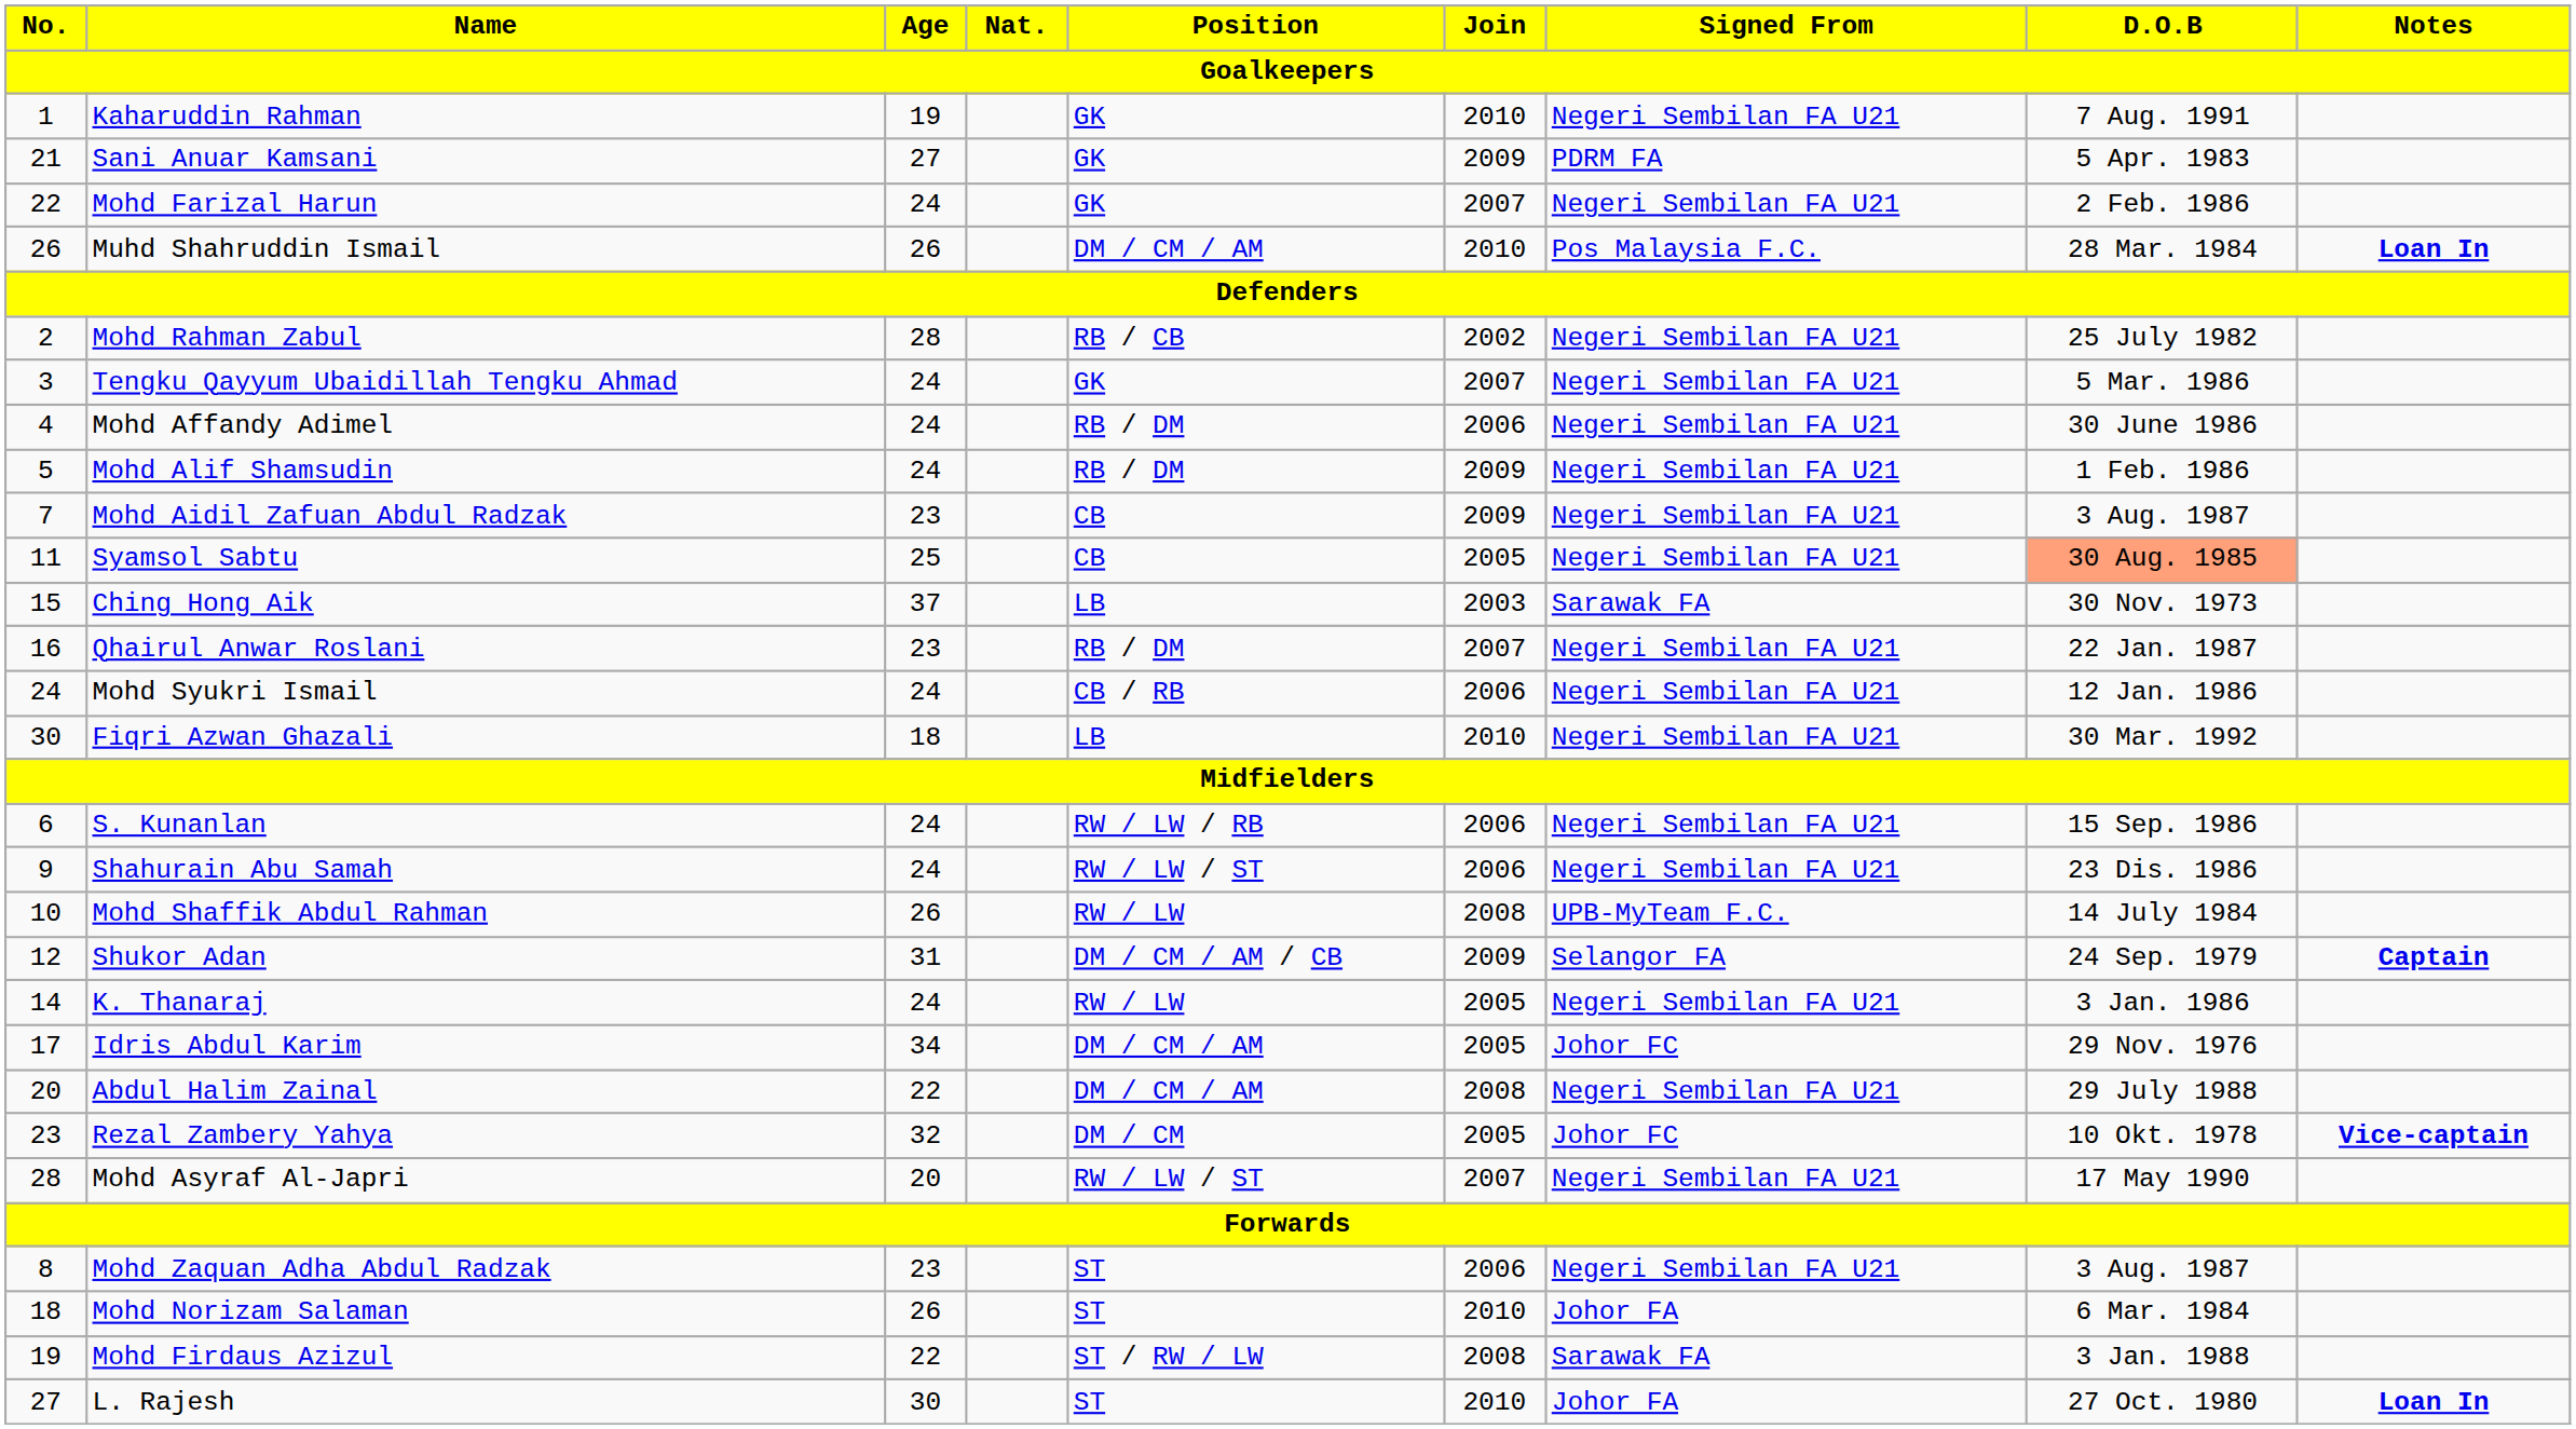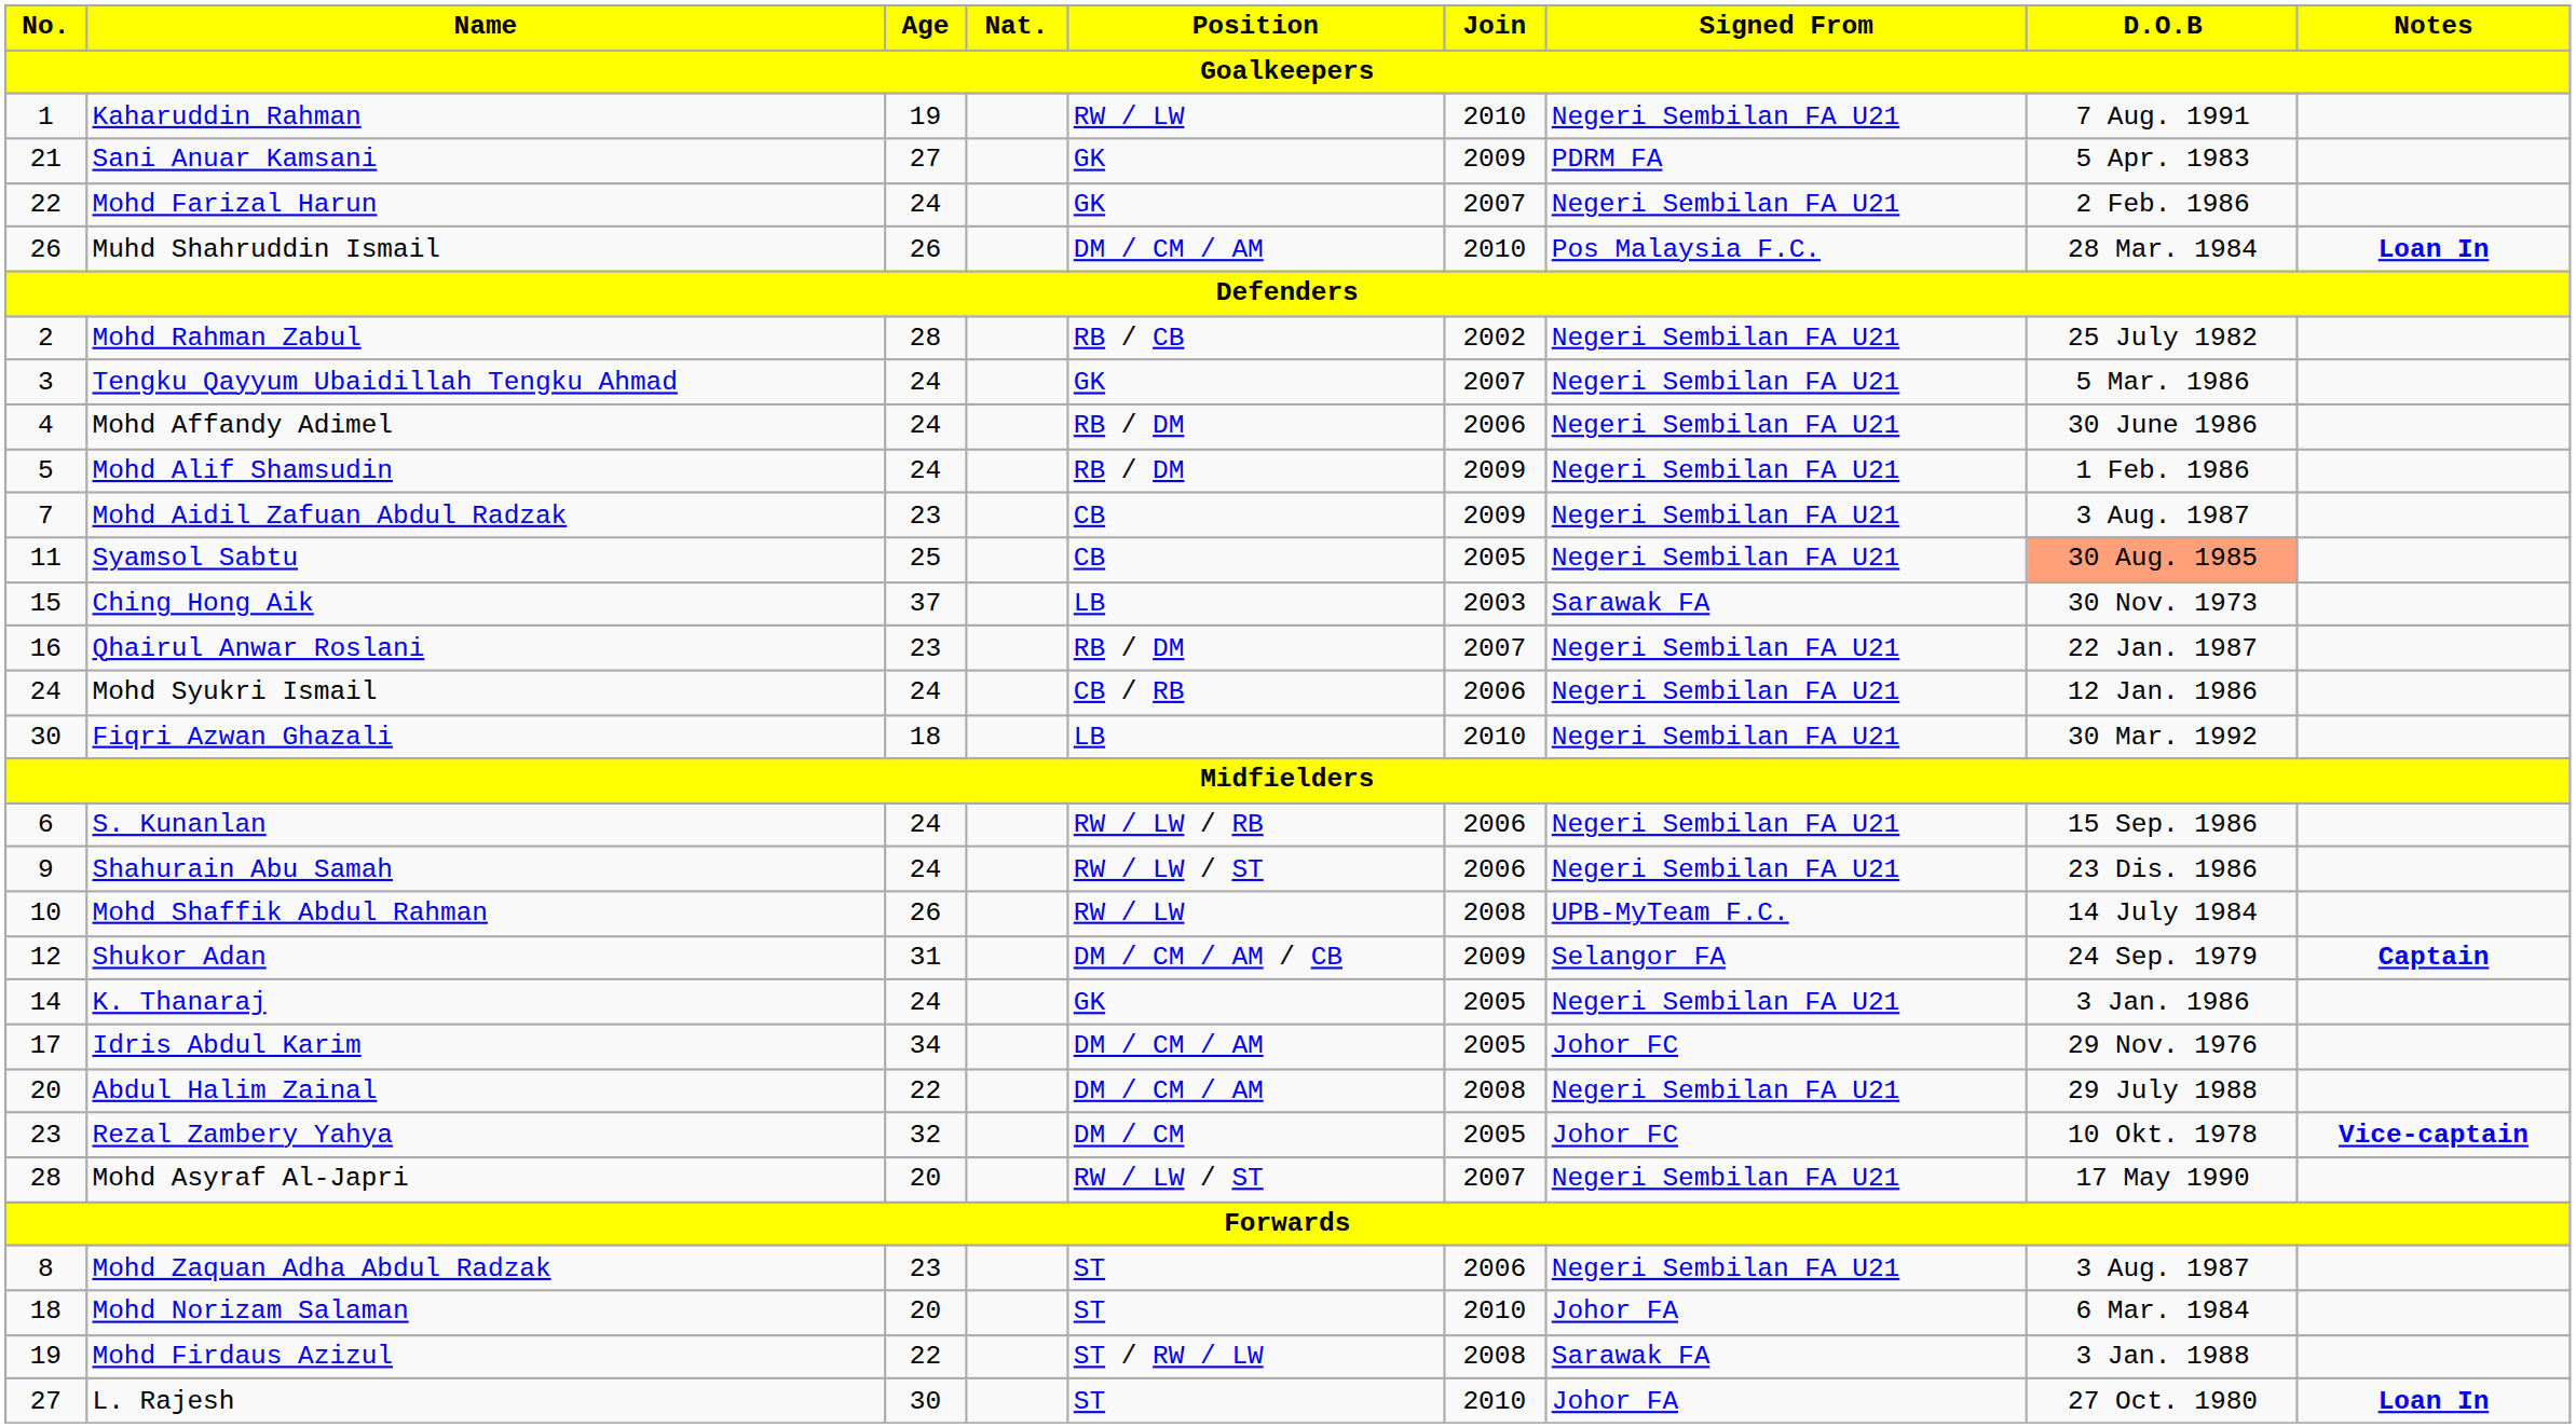Kaharuddin Rahman | Position: GK -> RW / LW
K. Thanaraj | Position: RW / LW -> GK
Mohd Norizam Salaman | Age: 26 -> 20
